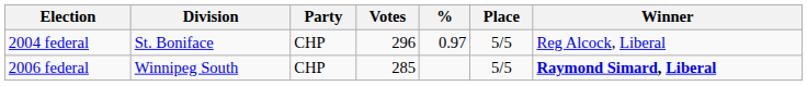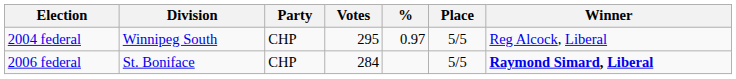2004 federal | Division: St. Boniface -> Winnipeg South
2004 federal | Votes: 296 -> 295
2006 federal | Division: Winnipeg South -> St. Boniface
2006 federal | Votes: 285 -> 284
